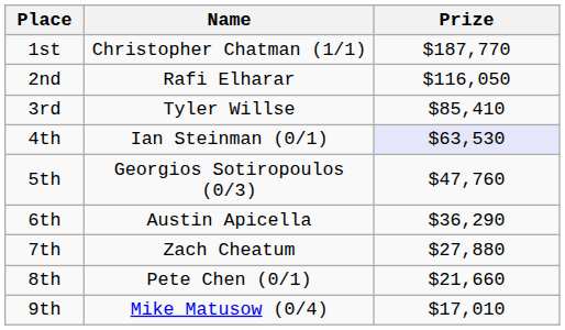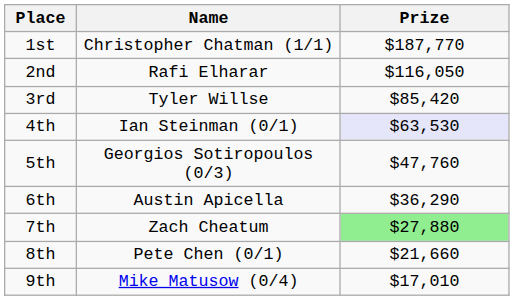3rd | Prize: $85,410 -> $85,420
7th | Prize: no background -> lightgreen background
